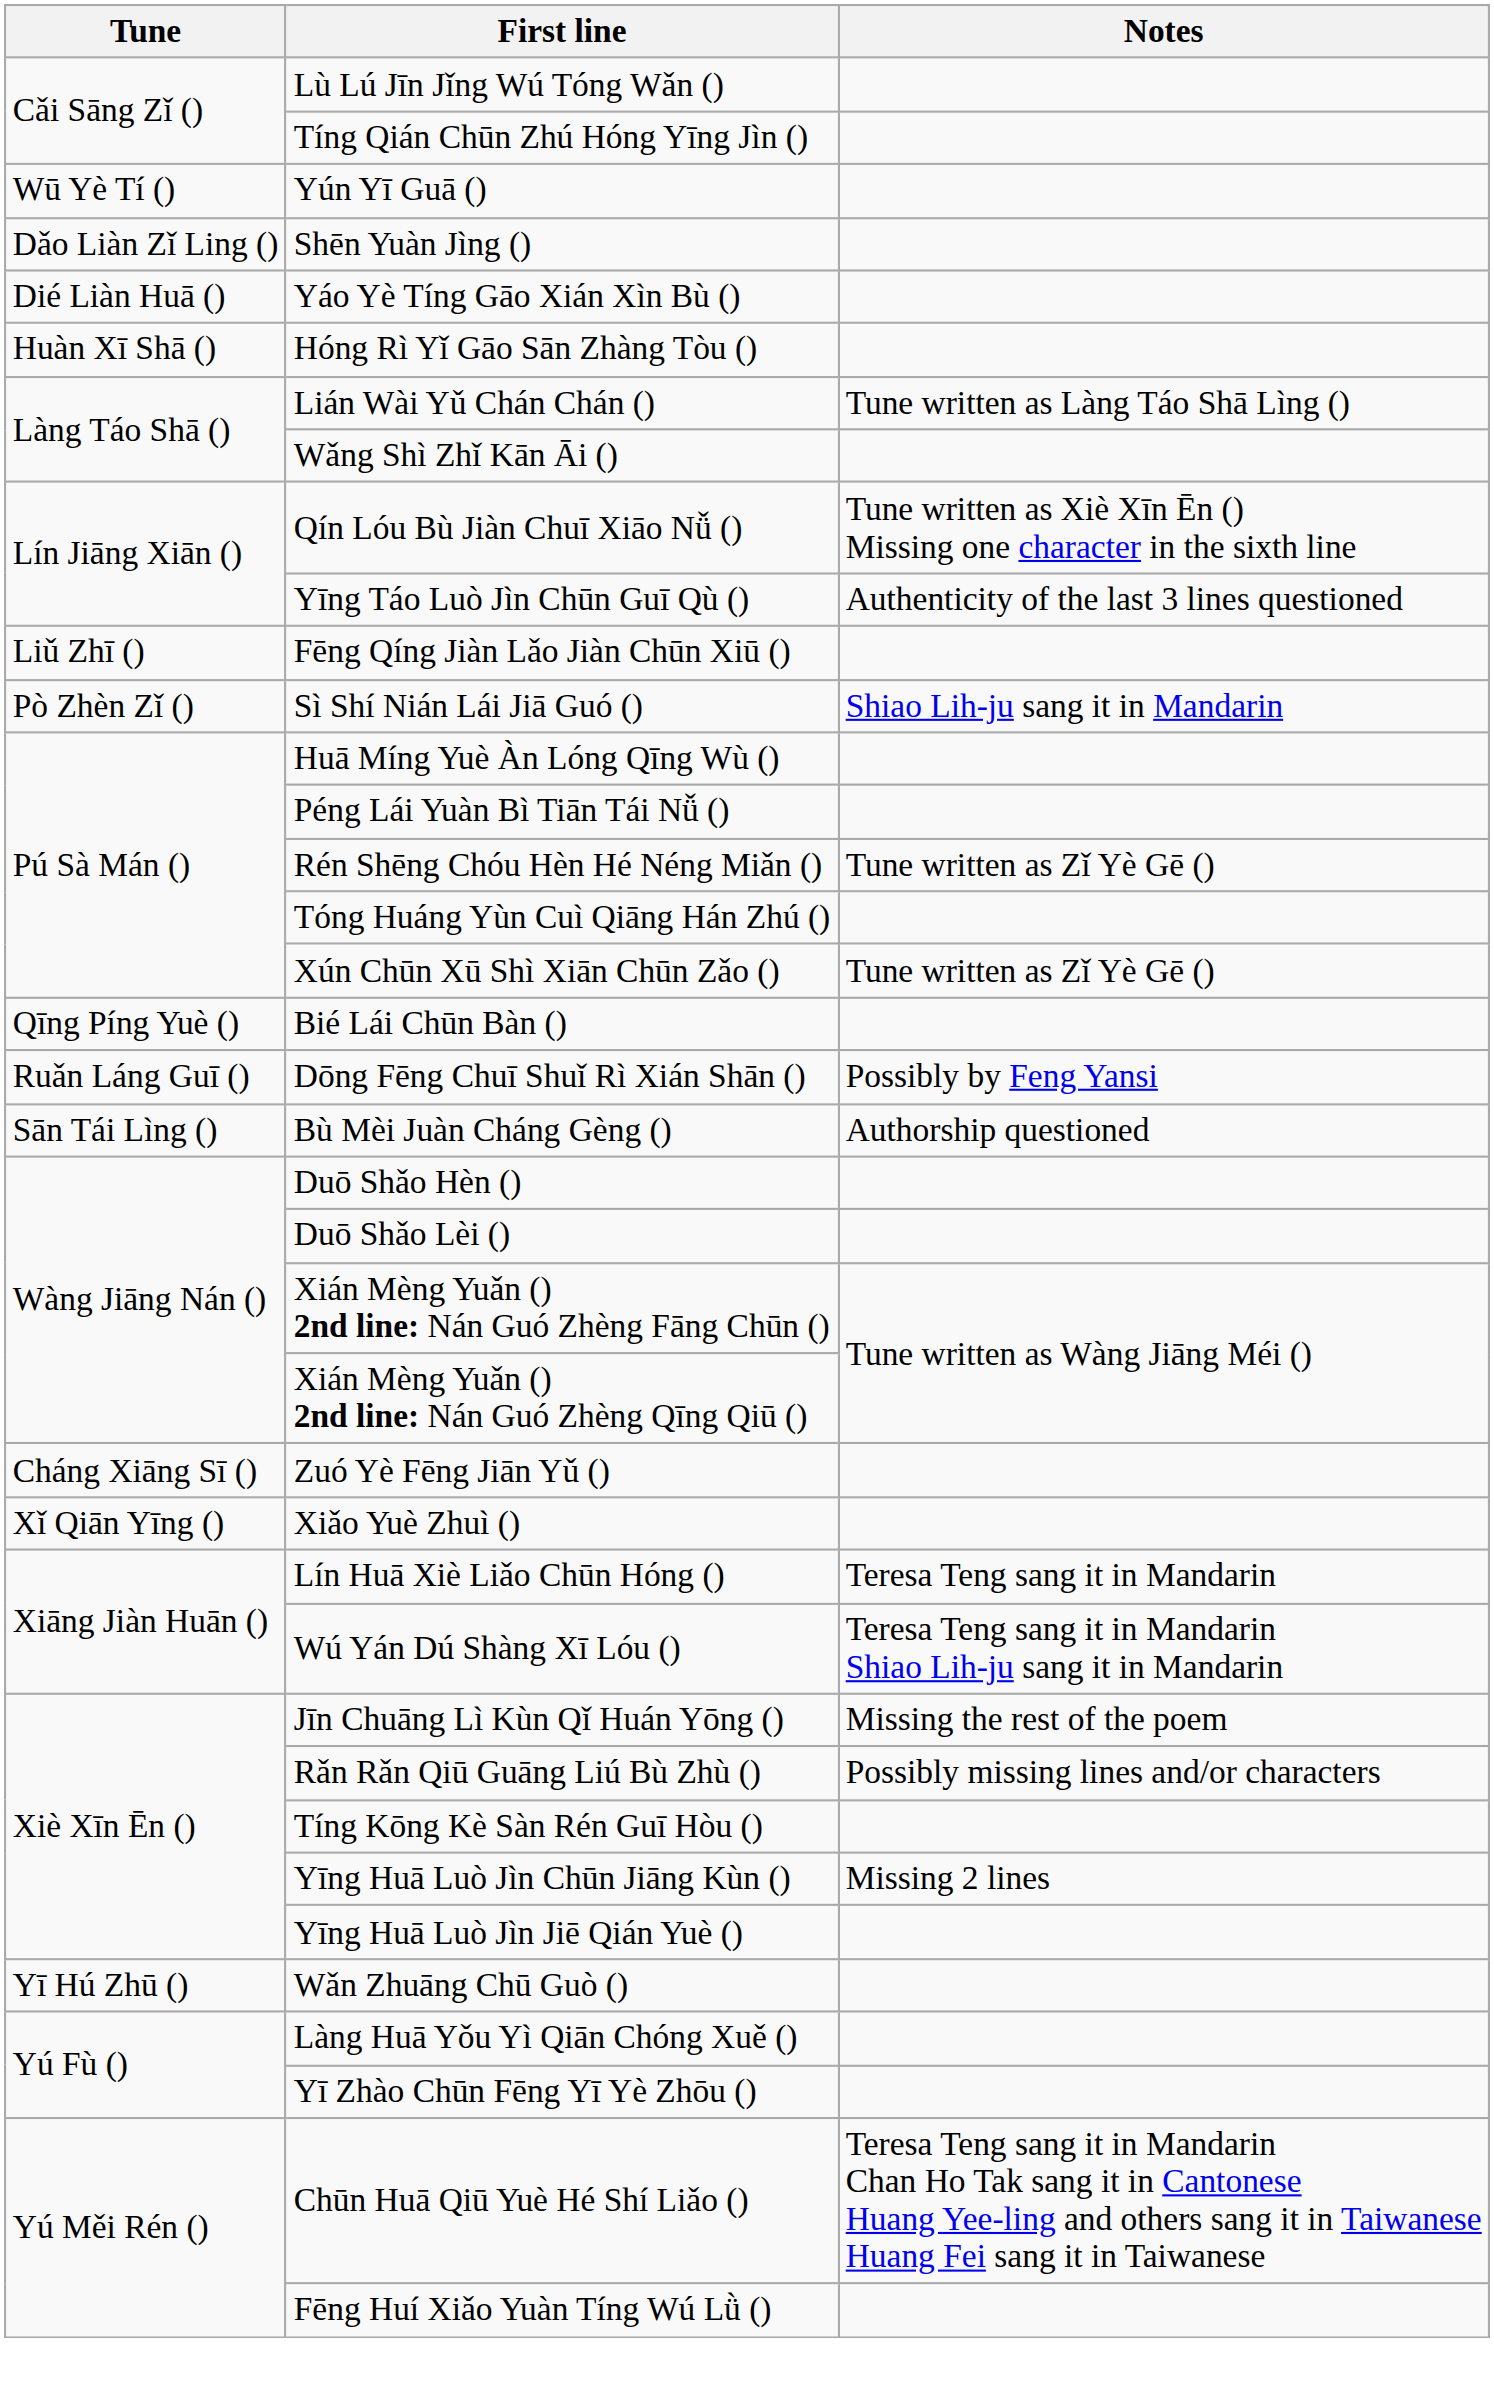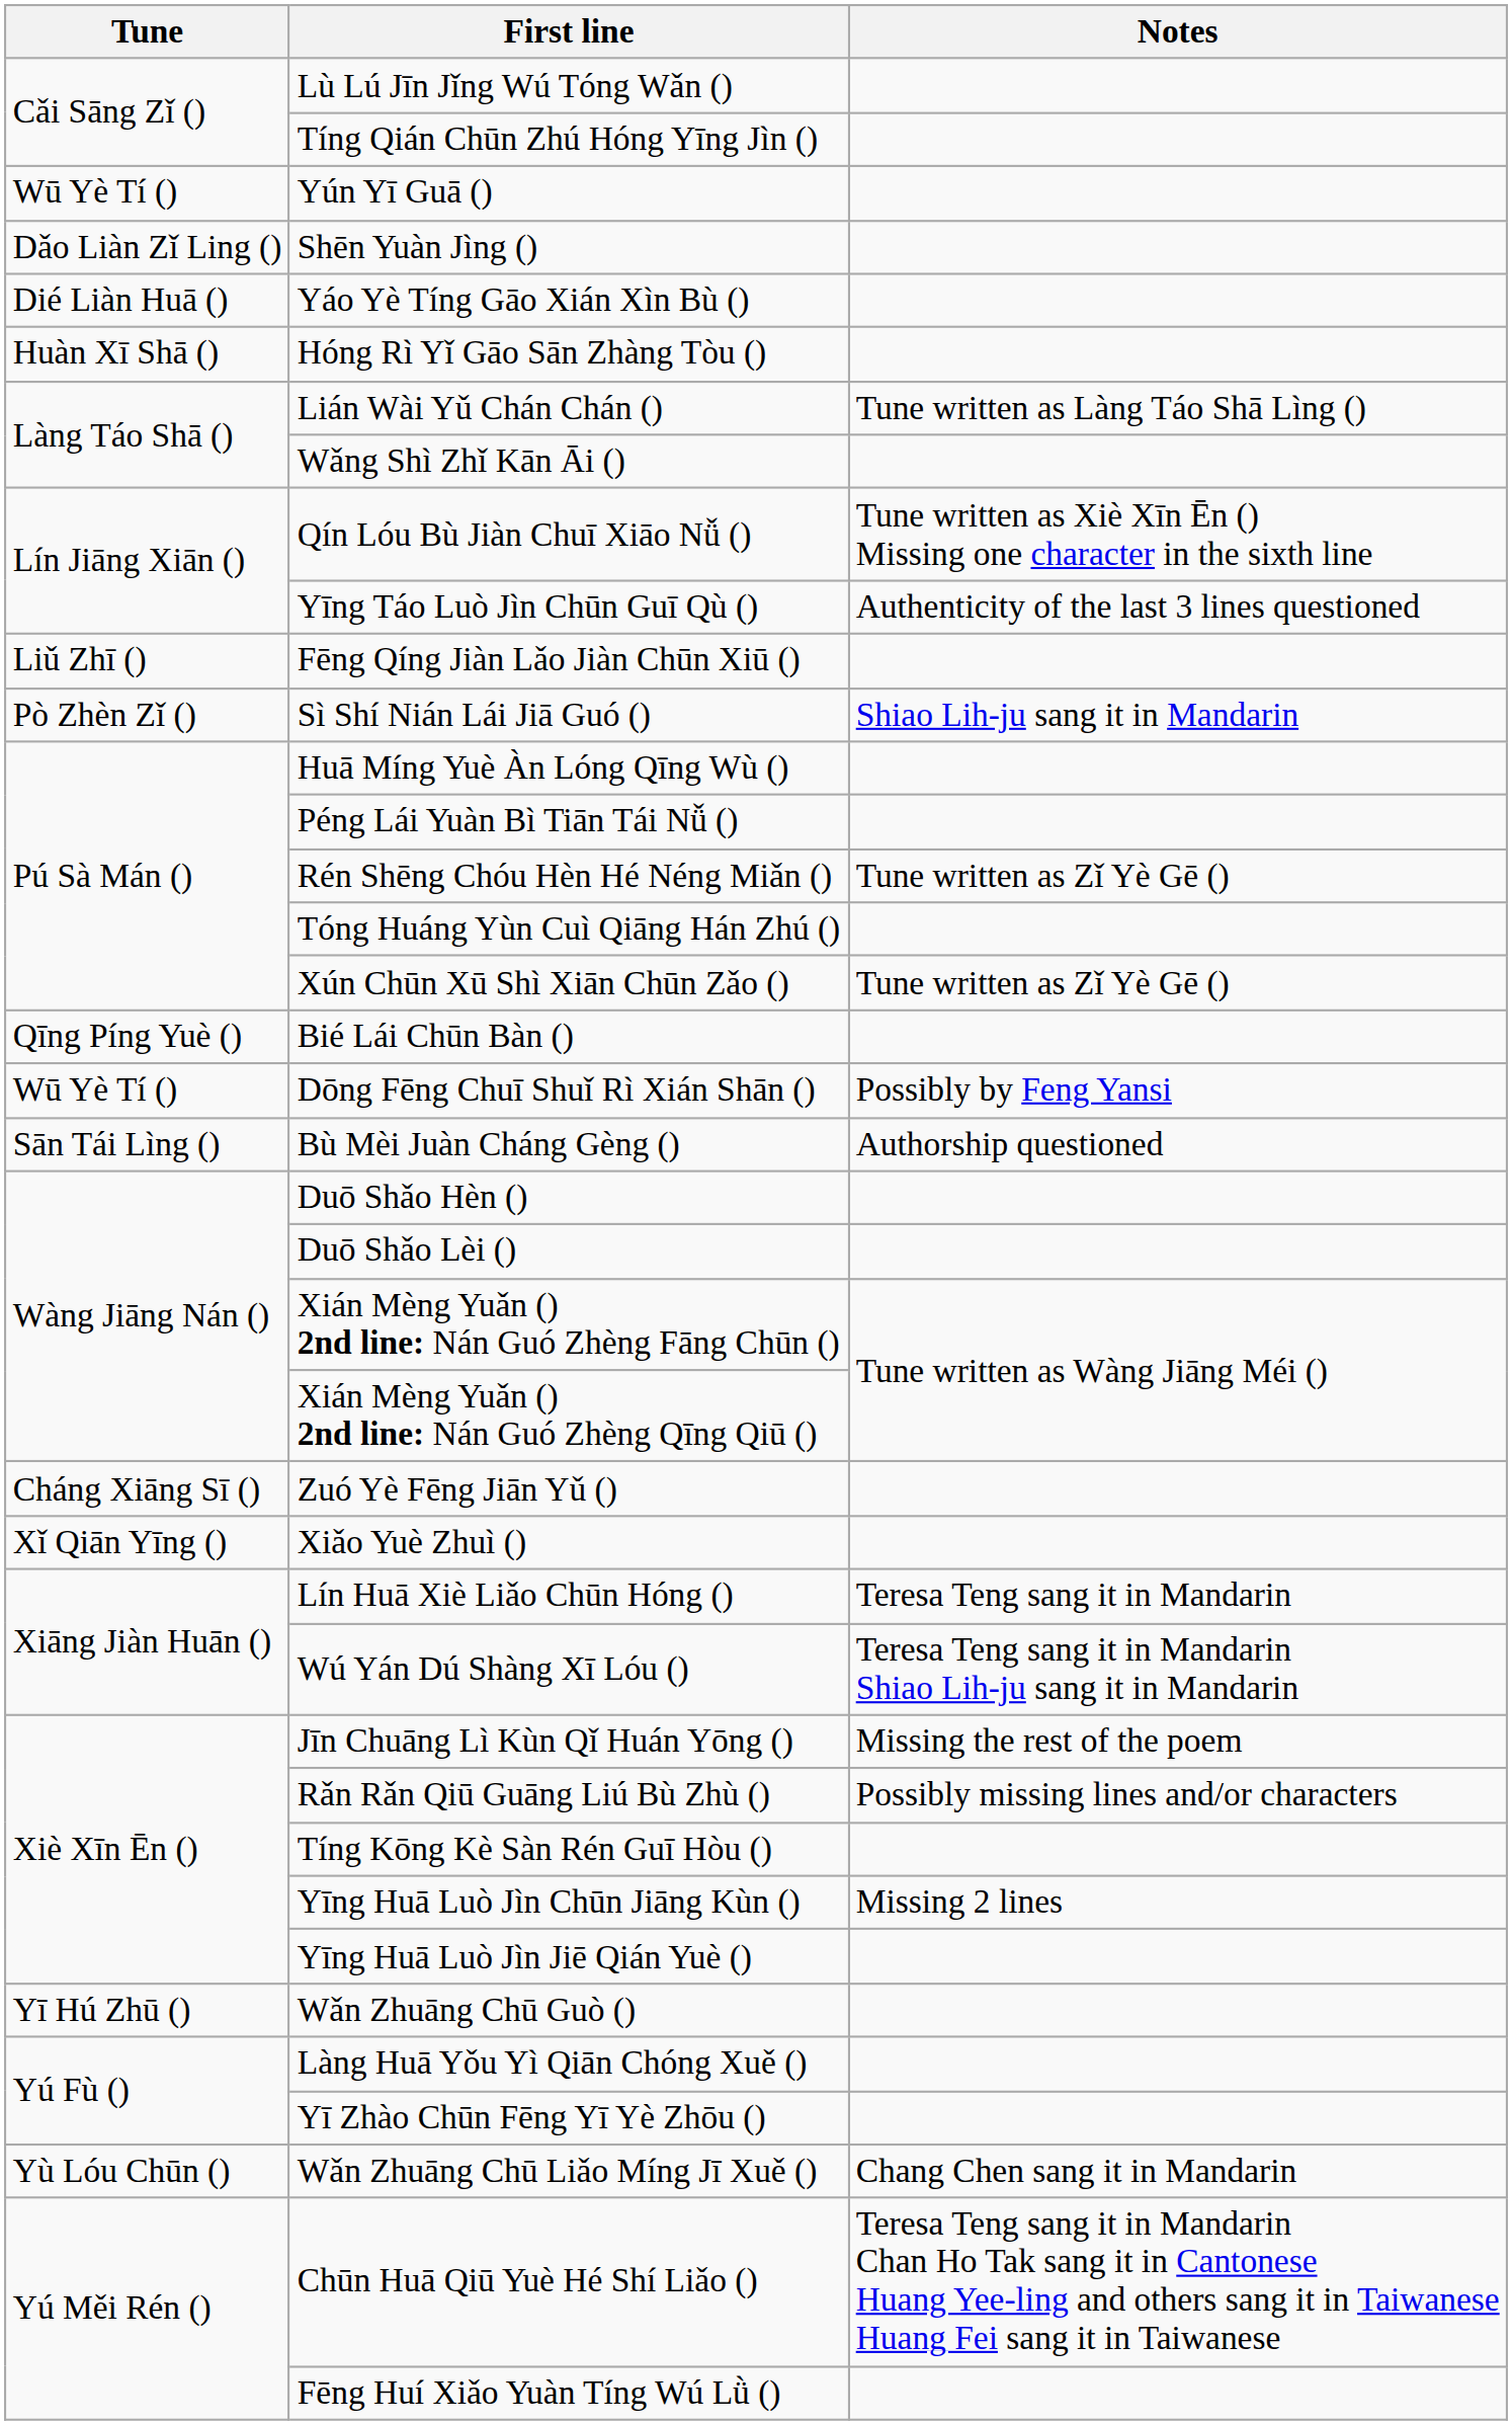Dōng Fēng Chuī Shuǐ Rì Xián Shān () | Tune: Ruǎn Láng Guī () -> Wū Yè Tí ()
+ row: Yù Lóu Chūn () | Wǎn Zhuāng Chū Liǎo Míng Jī Xuě () | Chang Chen sang it in Mandarin
